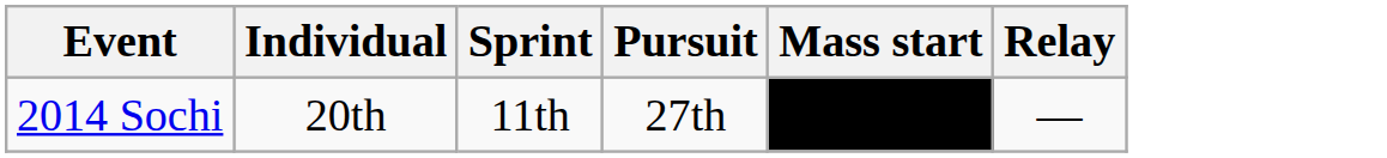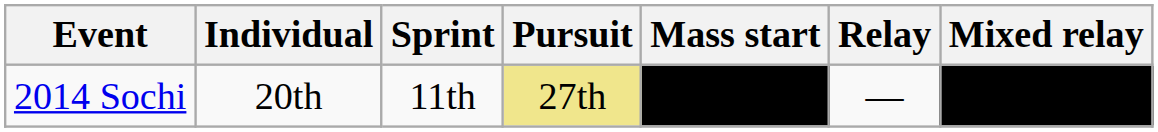+ column: Mixed relay
2014 Sochi | Pursuit: no background -> khaki background
